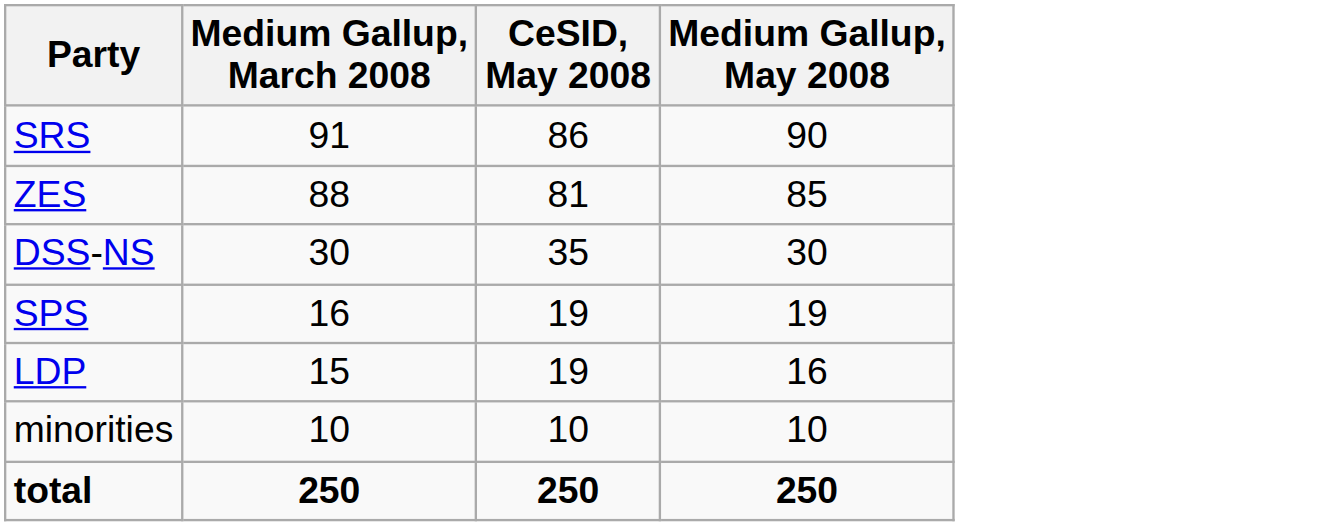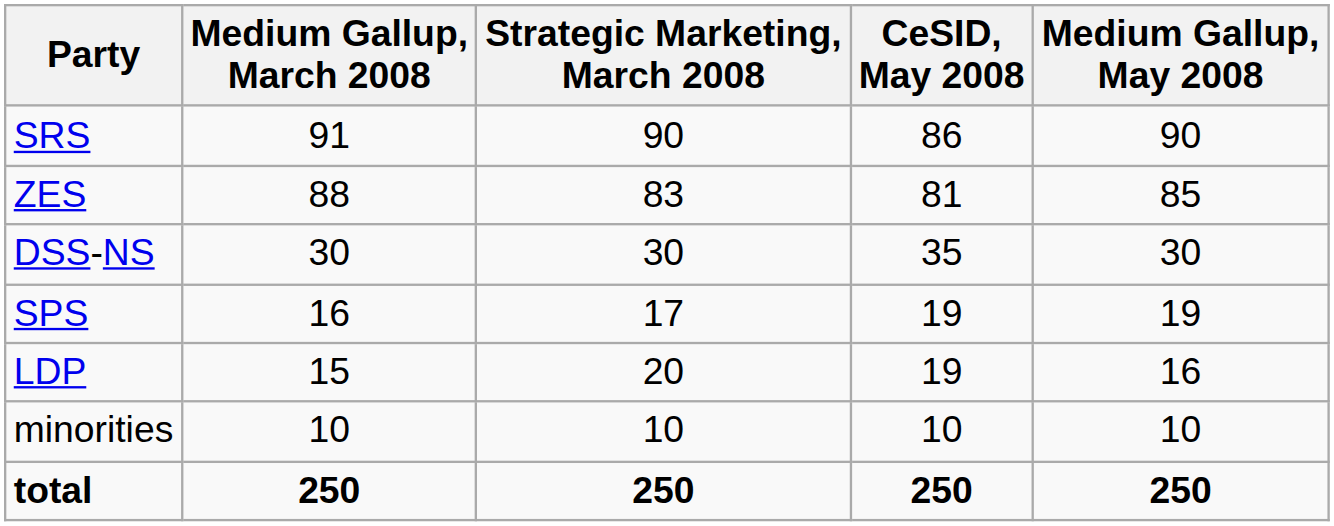+ column: Strategic Marketing, March 2008 | 90 | 83 | 30 | 17 | 20 | 10 | 250
